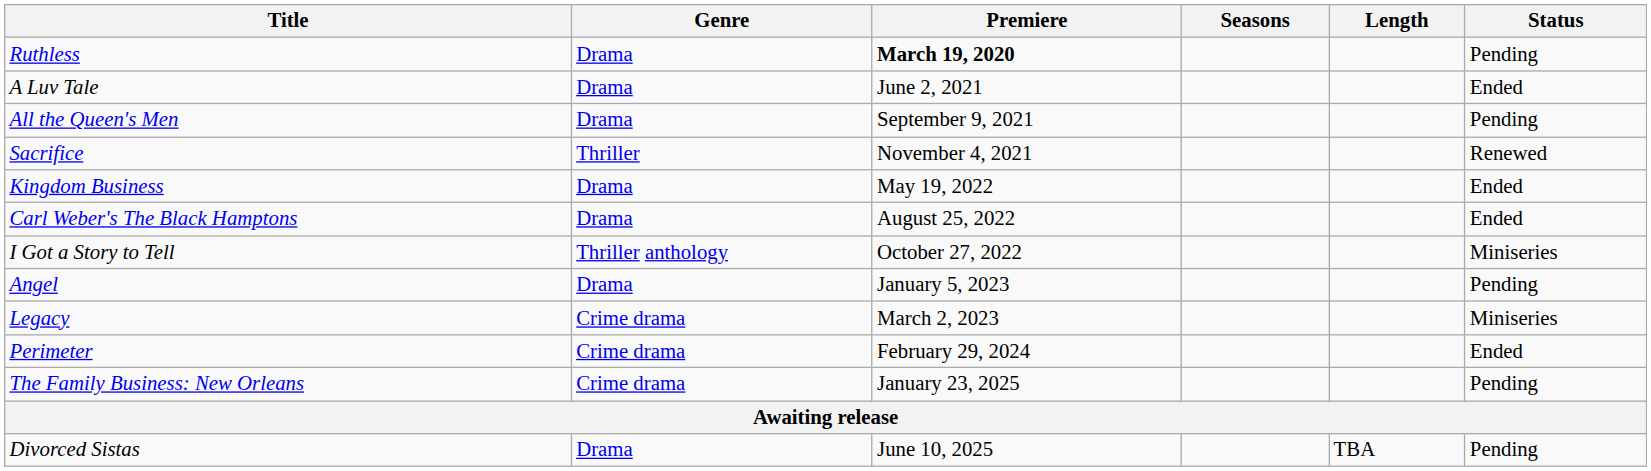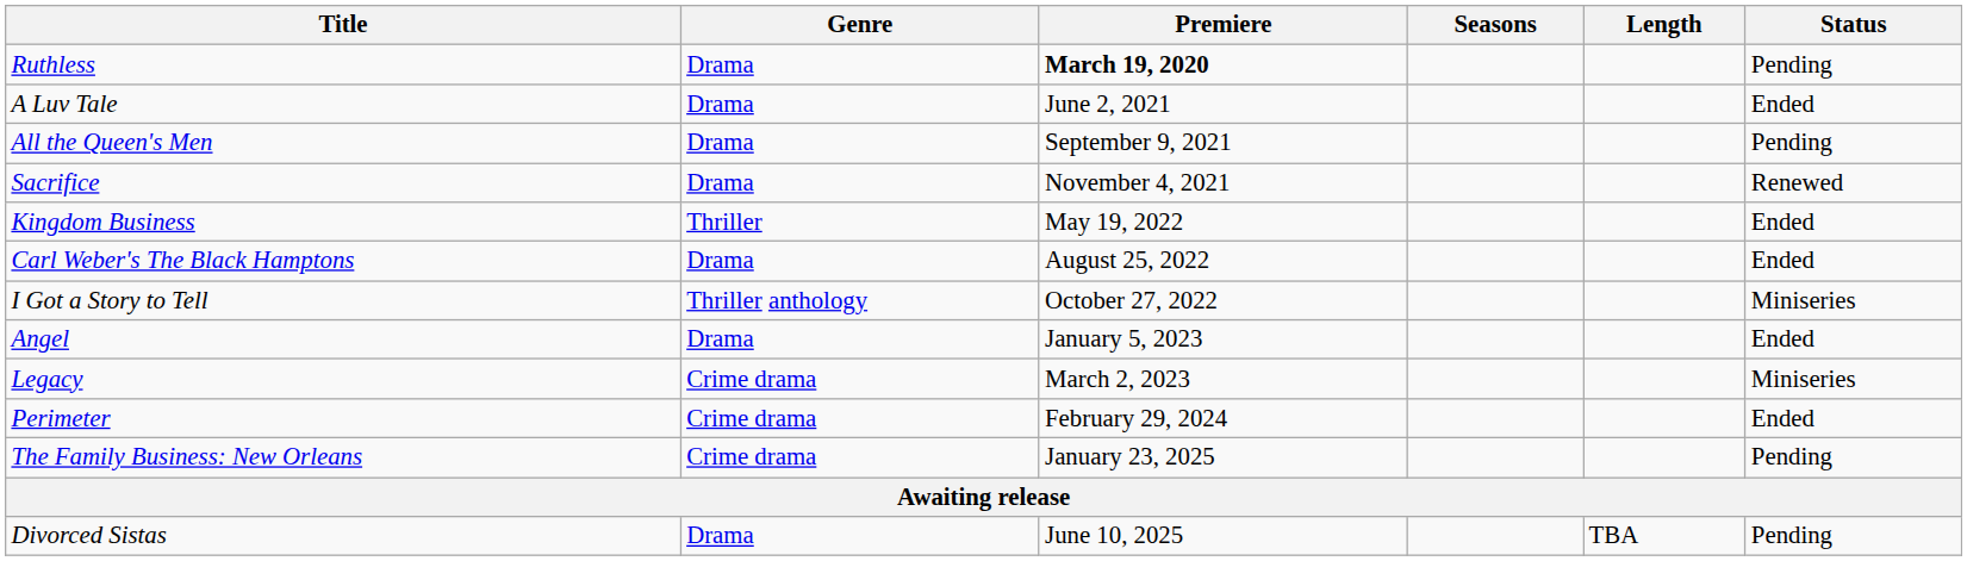Sacrifice | Genre: Thriller -> Drama
Kingdom Business | Genre: Drama -> Thriller
Angel | Status: Pending -> Ended
